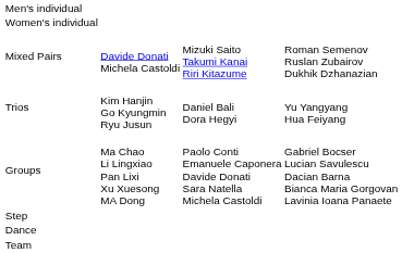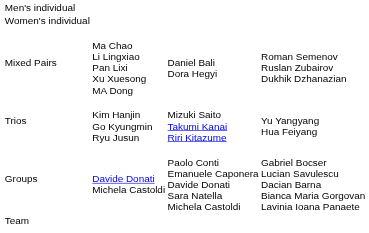Mixed Pairs | column 2: Davide Donati Michela Castoldi -> Ma Chao Li Lingxiao Pan Lixi Xu Xuesong MA Dong
Mixed Pairs | column 3: Mizuki Saito Takumi Kanai Riri Kitazume -> Daniel Bali Dora Hegyi
Trios | column 3: Daniel Bali Dora Hegyi -> Mizuki Saito Takumi Kanai Riri Kitazume
Groups | column 2: Ma Chao Li Lingxiao Pan Lixi Xu Xuesong MA Dong -> Davide Donati Michela Castoldi
- row: Step
- row: Dance
